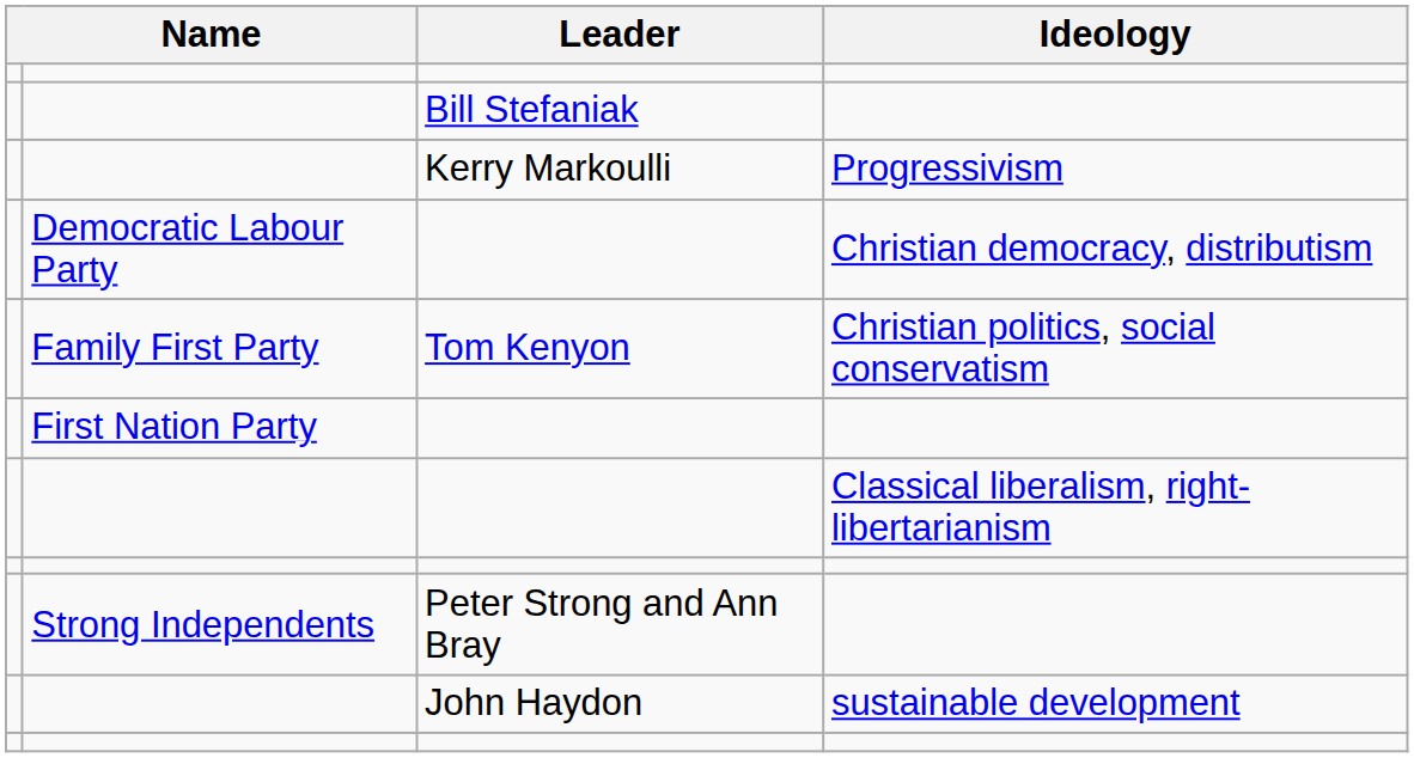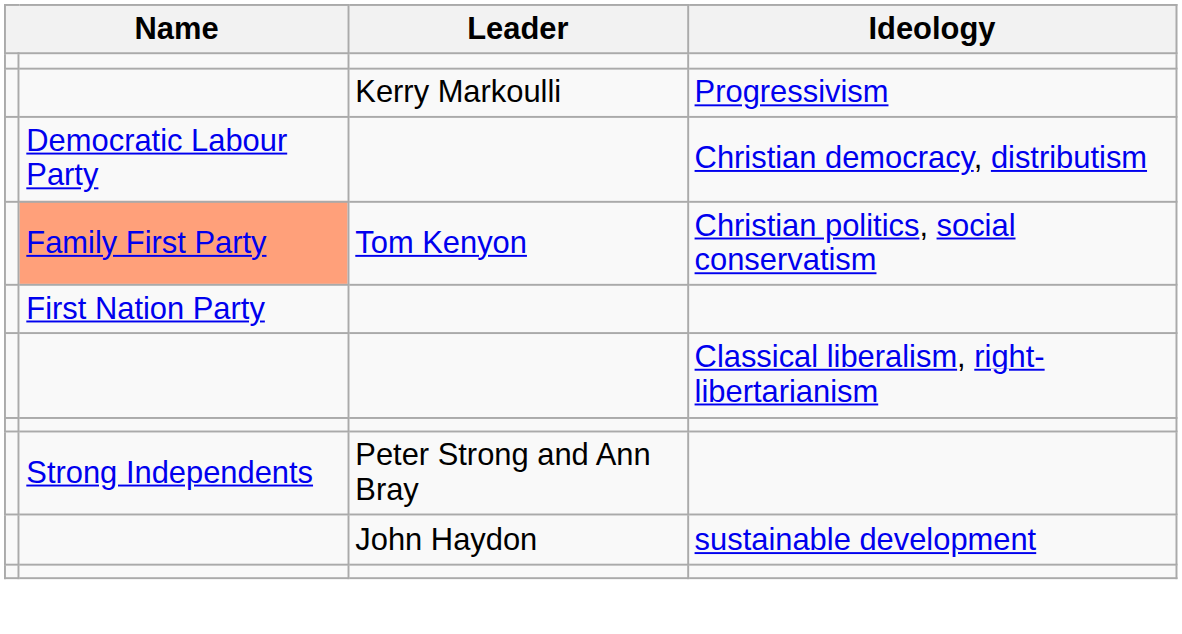- row: Bill Stefaniak
Tom Kenyon | column 2: no background -> lightsalmon background
